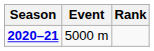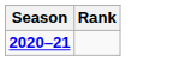- column: Event | 5000 m
